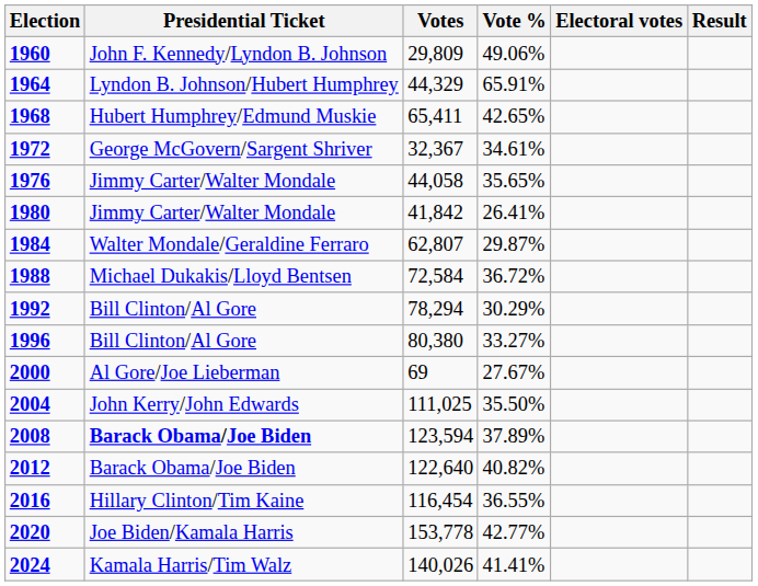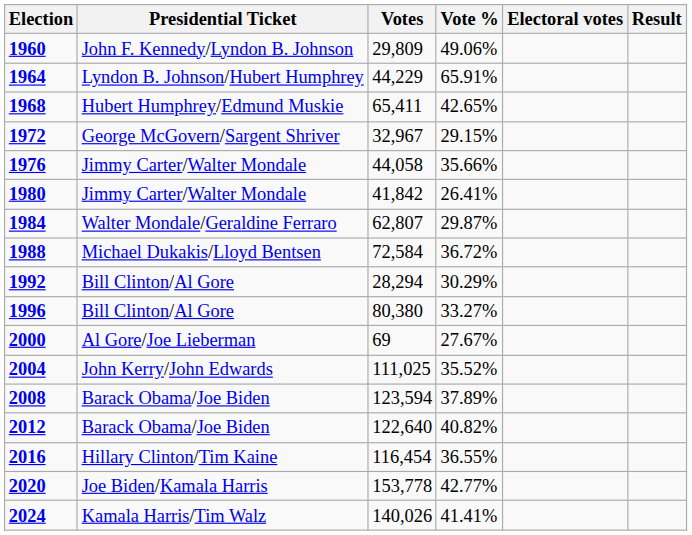1964 | Votes: 44,329 -> 44,229
1972 | Votes: 32,367 -> 32,967
1972 | Vote %: 34.61% -> 29.15%
1976 | Vote %: 35.65% -> 35.66%
1992 | Votes: 78,294 -> 28,294
2004 | Vote %: 35.50% -> 35.52%
2008 | Presidential Ticket: bold -> normal
